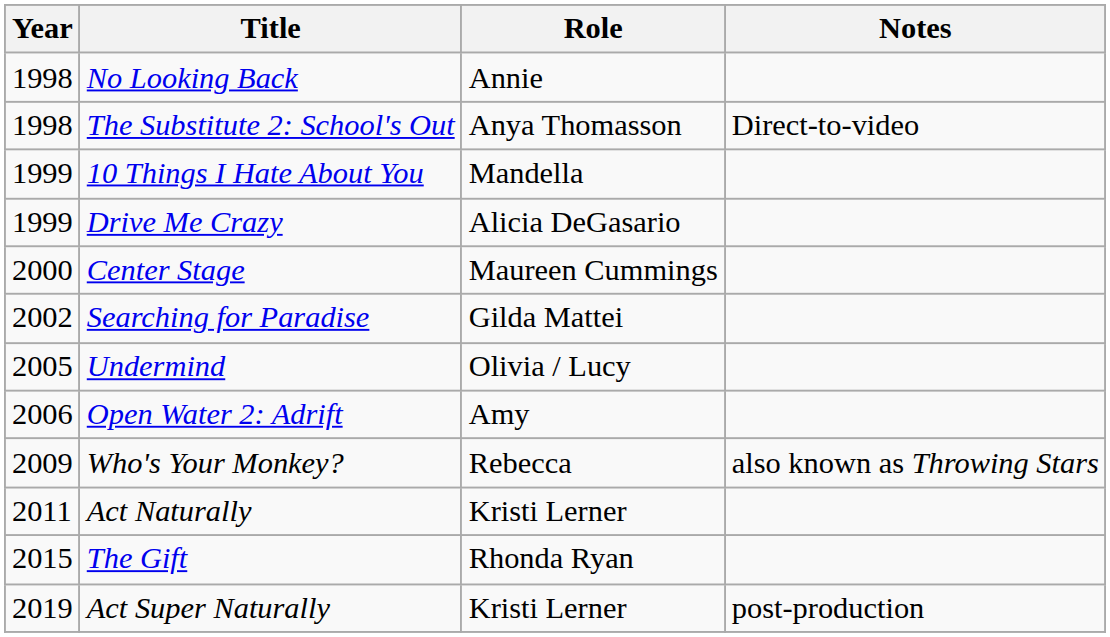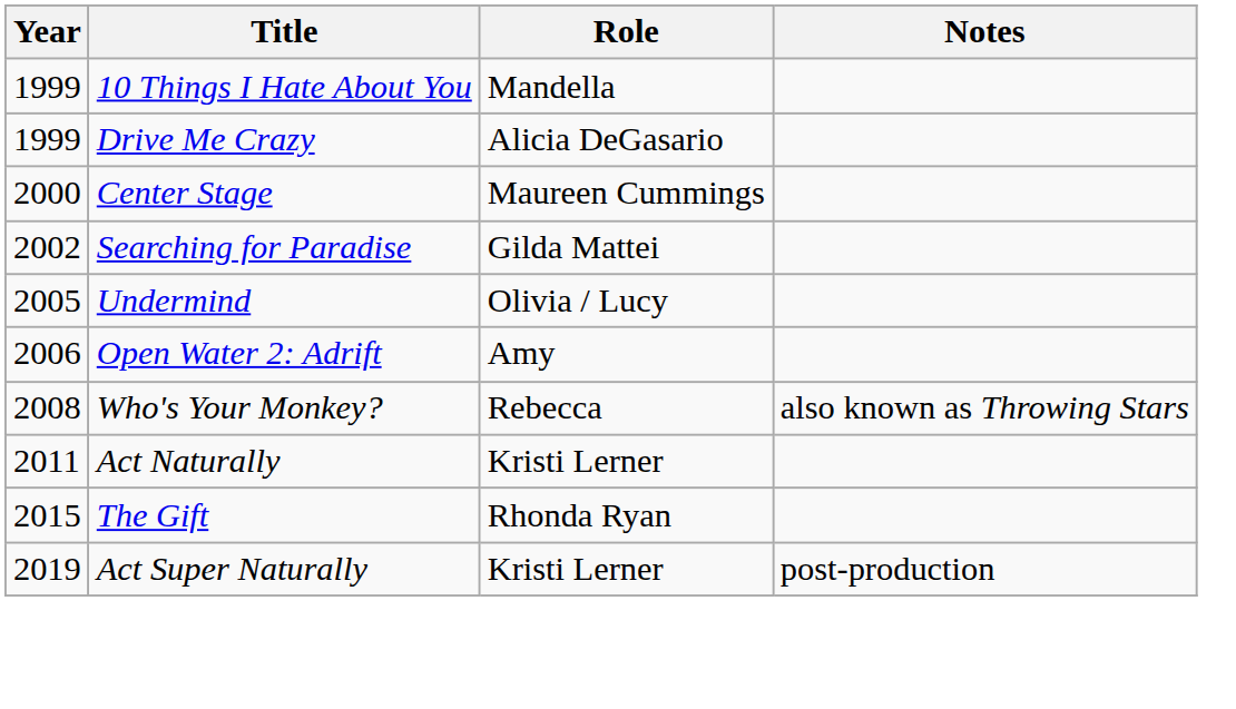- row: 1998 | No Looking Back | Annie
- row: 1998 | The Substitute 2: School's Out | Anya Thomasson | Direct-to-video
Who's Your Monkey? | Year: 2009 -> 2008
